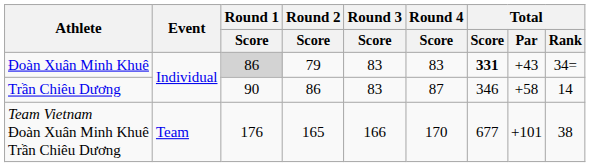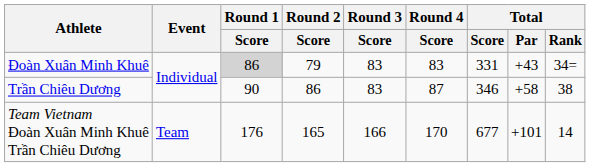Đoàn Xuân Minh Khuê | Total / Score: bold -> normal
Trần Chiêu Dương | Total / Rank: 14 -> 38
Team Vietnam Đoàn Xuân Minh Khuê Trần Chiêu Dương | Total / Rank: 38 -> 14
